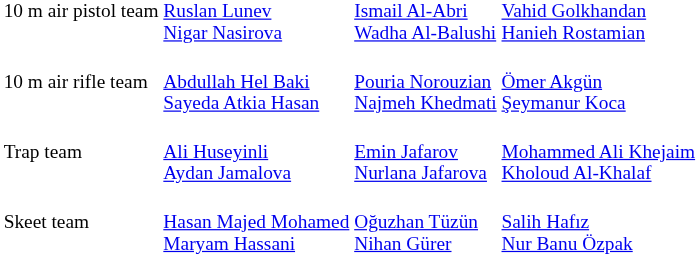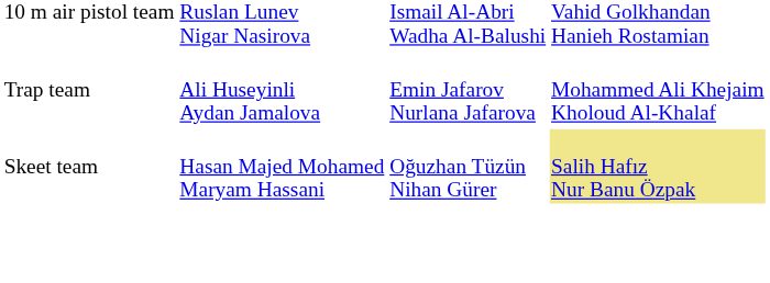- row: 10 m air rifle team | Abdullah Hel Baki Sayeda Atkia Hasan | Pouria Norouzian Najmeh Khedmati | Ömer Akgün Şeymanur Koca
Skeet team | column 4: no background -> khaki background
